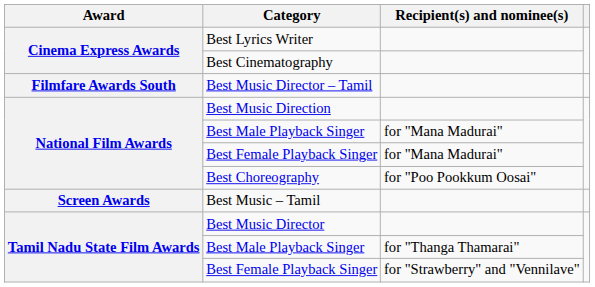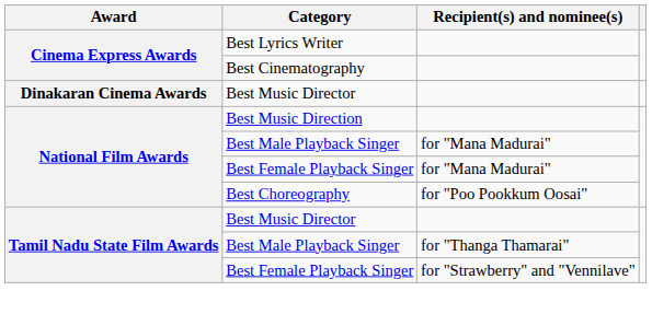+ row: Dinakaran Cinema Awards | Best Music Director
- row: Filmfare Awards South | Best Music Director – Tamil
- row: Screen Awards | Best Music – Tamil
